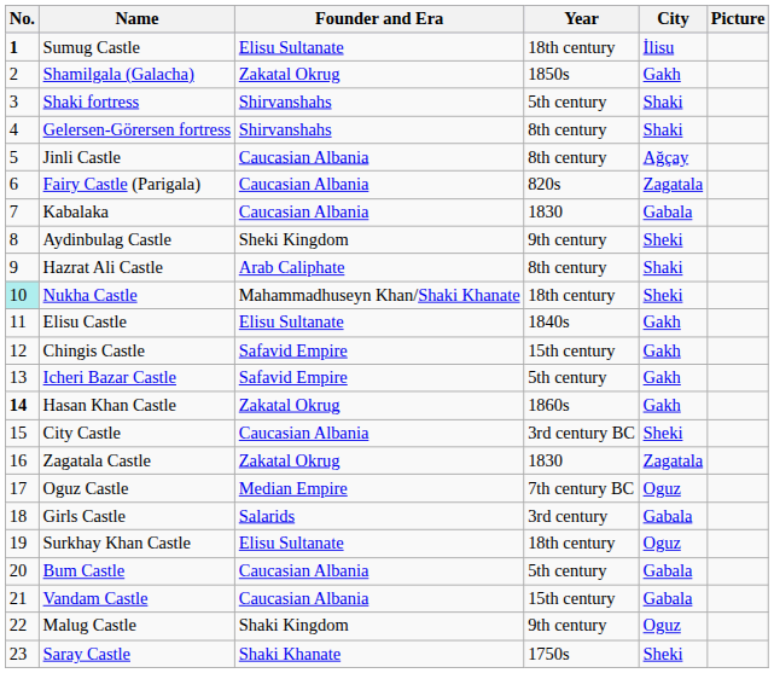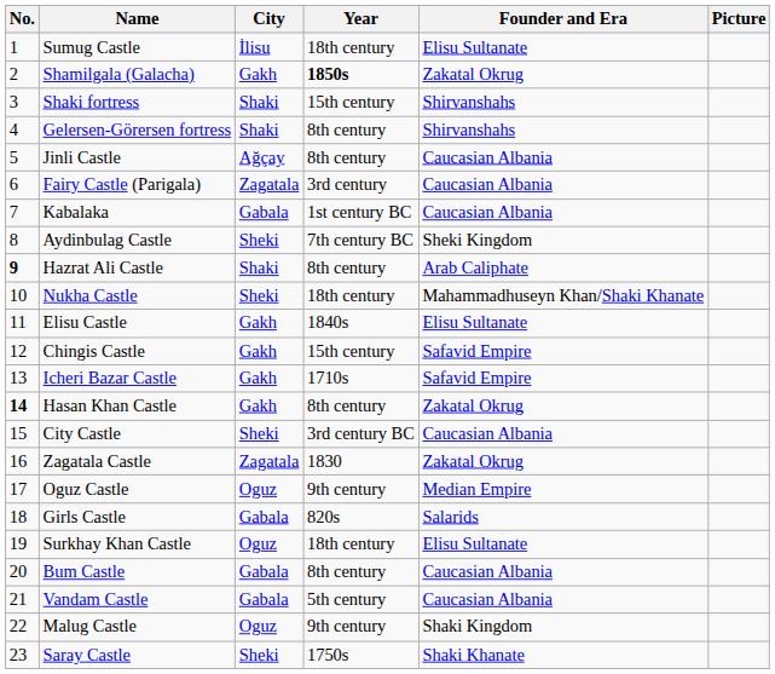columns swapped: City <-> Founder and Era
Sumug Castle | No.: bold -> normal
Shamilgala (Galacha) | Year: normal -> bold
Shaki fortress | Year: 5th century -> 15th century
Fairy Castle (Parigala) | Year: 820s -> 3rd century
Kabalaka | Year: 1830 -> 1st century BC
Aydinbulag Castle | Year: 9th century -> 7th century BC
Hazrat Ali Castle | No.: normal -> bold
Nukha Castle | No.: paleturquoise background -> no background
Icheri Bazar Castle | Year: 5th century -> 1710s
Hasan Khan Castle | Year: 1860s -> 8th century
Oguz Castle | Year: 7th century BC -> 9th century
Girls Castle | Year: 3rd century -> 820s
Bum Castle | Year: 5th century -> 8th century
Vandam Castle | Year: 15th century -> 5th century
